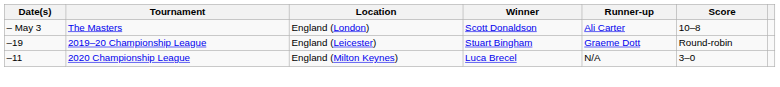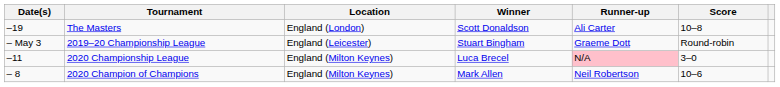The Masters | Date(s): – May 3 -> –19
2019–20 Championship League | Date(s): –19 -> – May 3
2020 Championship League | Runner-up: no background -> pink background
+ row: – 8 | 2020 Champion of Champions | England (Milton Keynes) | Mark Allen | Neil Robertson | 10–6
